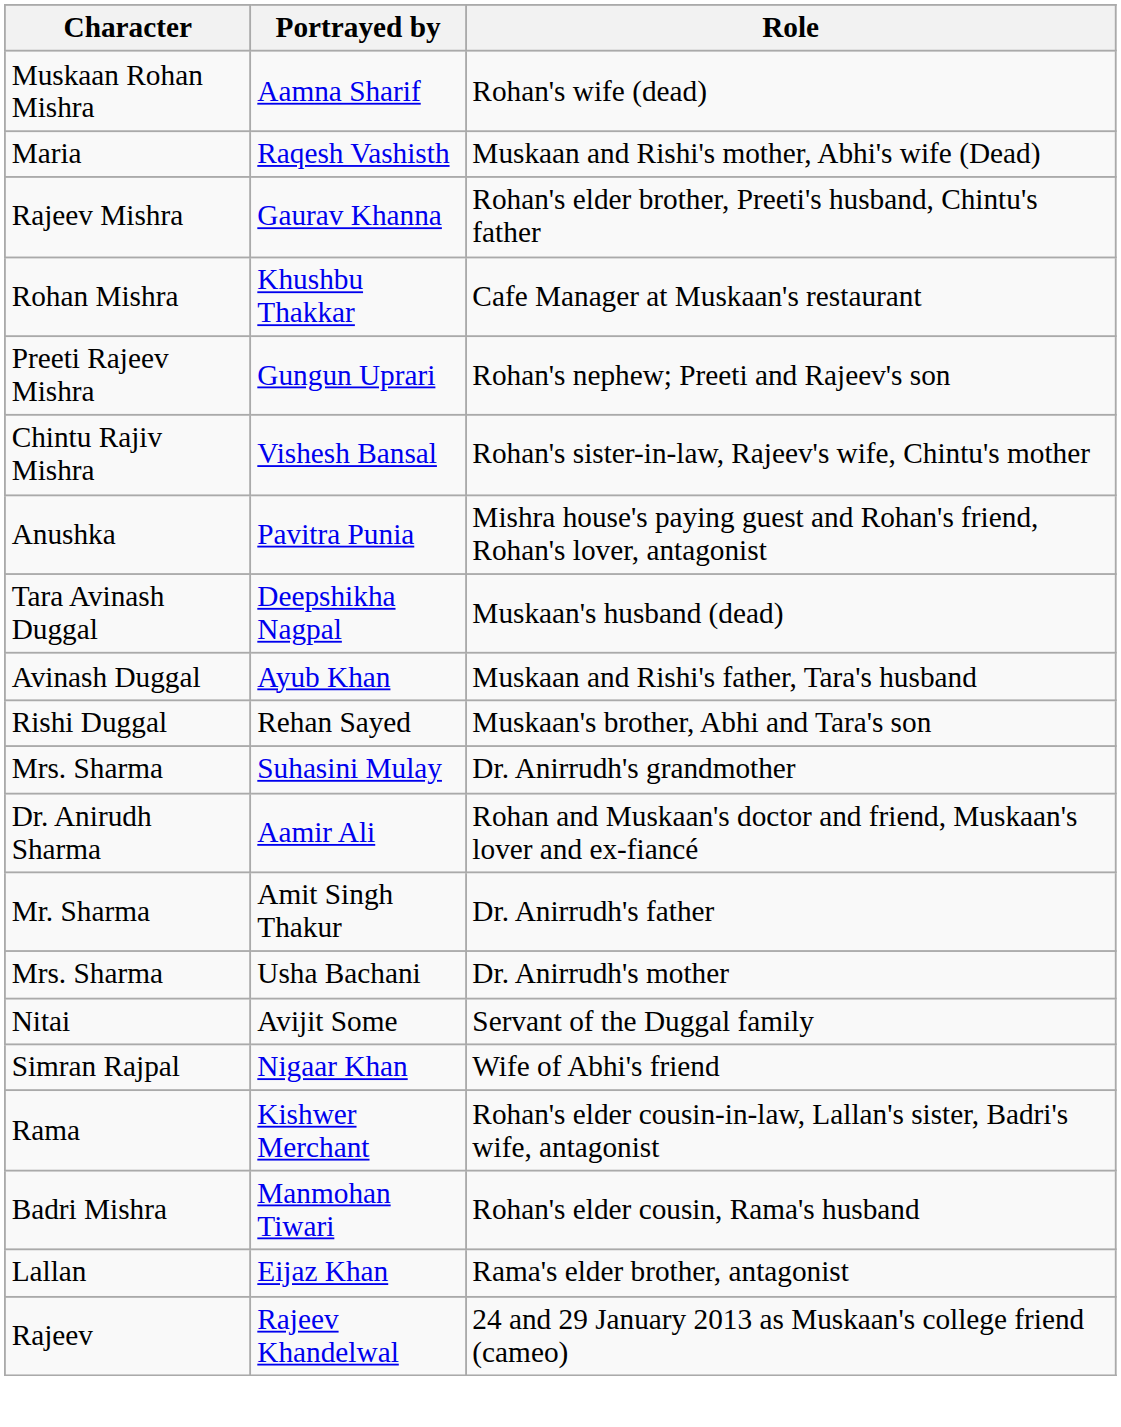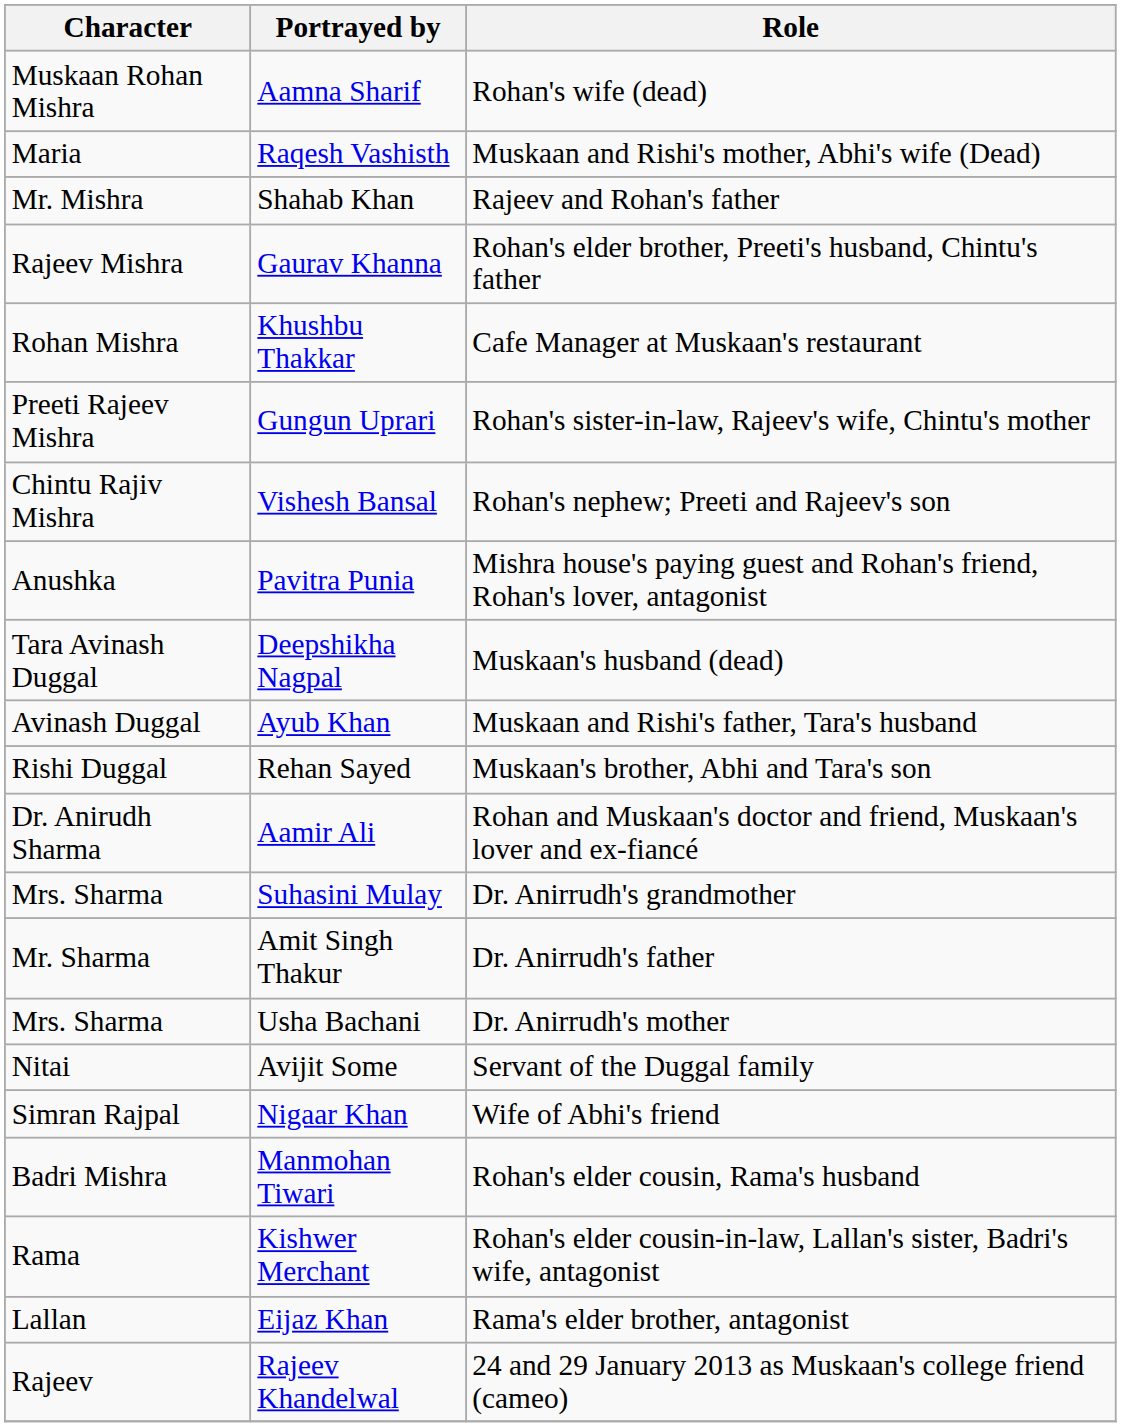+ row: Mr. Mishra | Shahab Khan | Rajeev and Rohan's father
Gungun Uprari | Role: Rohan's nephew; Preeti and Rajeev's son -> Rohan's sister-in-law, Rajeev's wife, Chintu's mother
Vishesh Bansal | Role: Rohan's sister-in-law, Rajeev's wife, Chintu's mother -> Rohan's nephew; Preeti and Rajeev's son
rows swapped: Aamir Ali <-> Suhasini Mulay
rows swapped: Kishwer Merchant <-> Manmohan Tiwari
